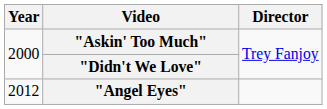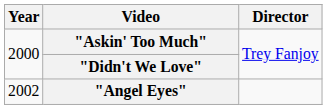"Angel Eyes" | Year: 2012 -> 2002
